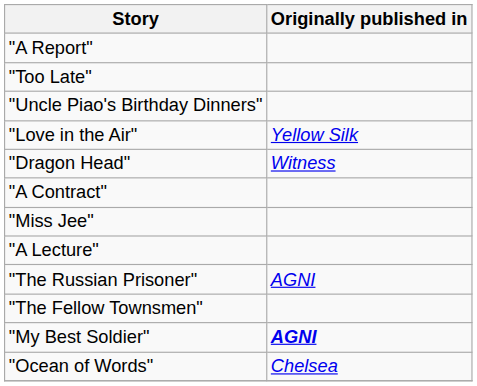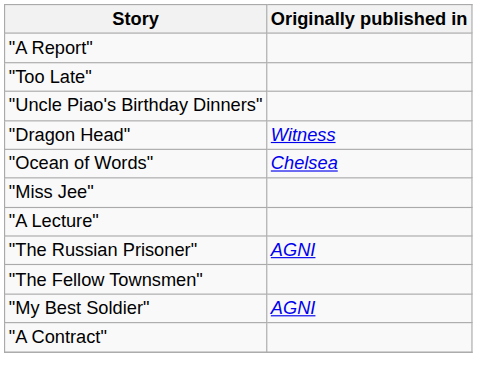- row: "Love in the Air" | Yellow Silk
rows swapped: "A Contract" <-> "Ocean of Words"
"My Best Soldier" | Originally published in: bold -> normal
